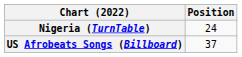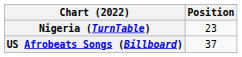Nigeria (TurnTable) | Position: 24 -> 23
